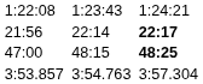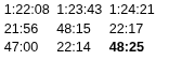21:56 | column 5: 22:14 -> 48:15
21:56 | column 7: bold -> normal
47:00 | column 5: 48:15 -> 22:14
- row: 3:53.857 | 3:54.763 | 3:57.304
